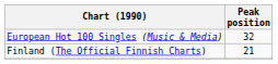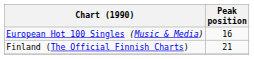European Hot 100 Singles (Music & Media) | Peak position: 32 -> 16
